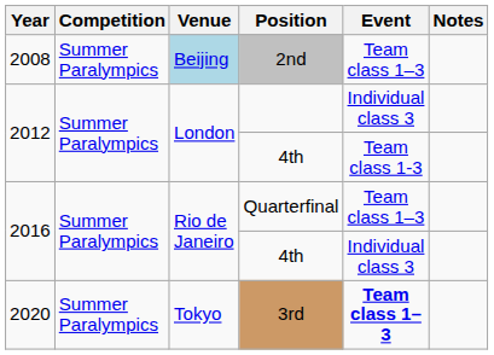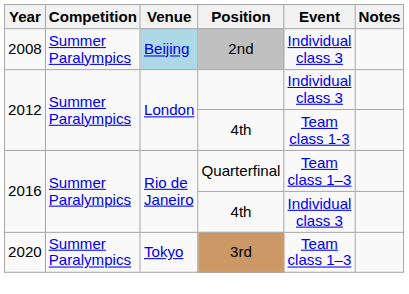2nd | Event: Team class 1–3 -> Individual class 3
3rd | Event: bold -> normal
